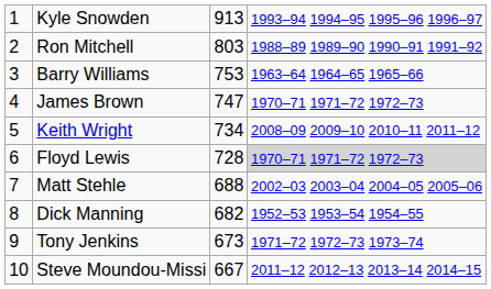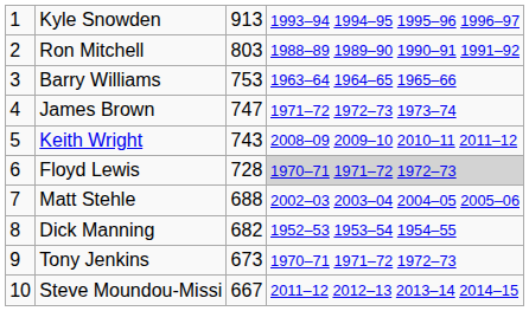James Brown | column 4: 1970–71 1971–72 1972–73 -> 1971–72 1972–73 1973–74
Keith Wright | column 3: 734 -> 743
Tony Jenkins | column 4: 1971–72 1972–73 1973–74 -> 1970–71 1971–72 1972–73
